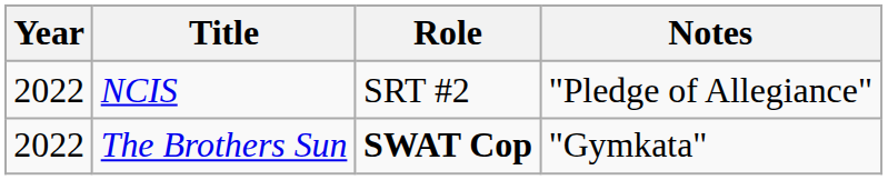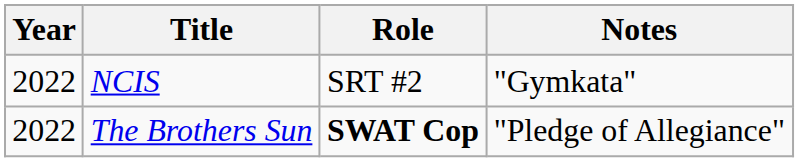NCIS | Notes: "Pledge of Allegiance" -> "Gymkata"
The Brothers Sun | Notes: "Gymkata" -> "Pledge of Allegiance"
